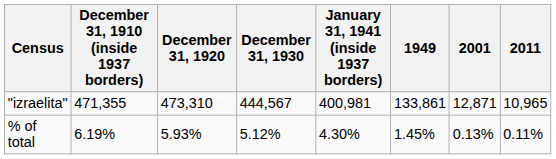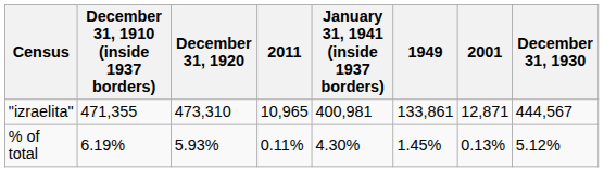columns swapped: December 31, 1930 <-> 2011
